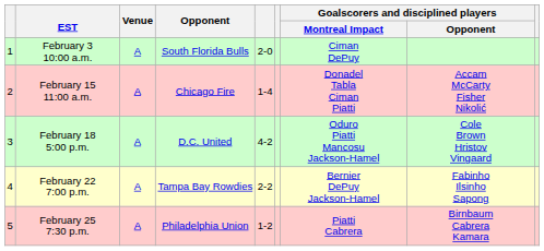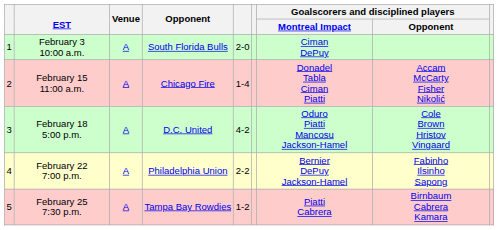February 22 7:00 p.m. | Opponent: Tampa Bay Rowdies -> Philadelphia Union
February 25 7:30 p.m. | Opponent: Philadelphia Union -> Tampa Bay Rowdies
